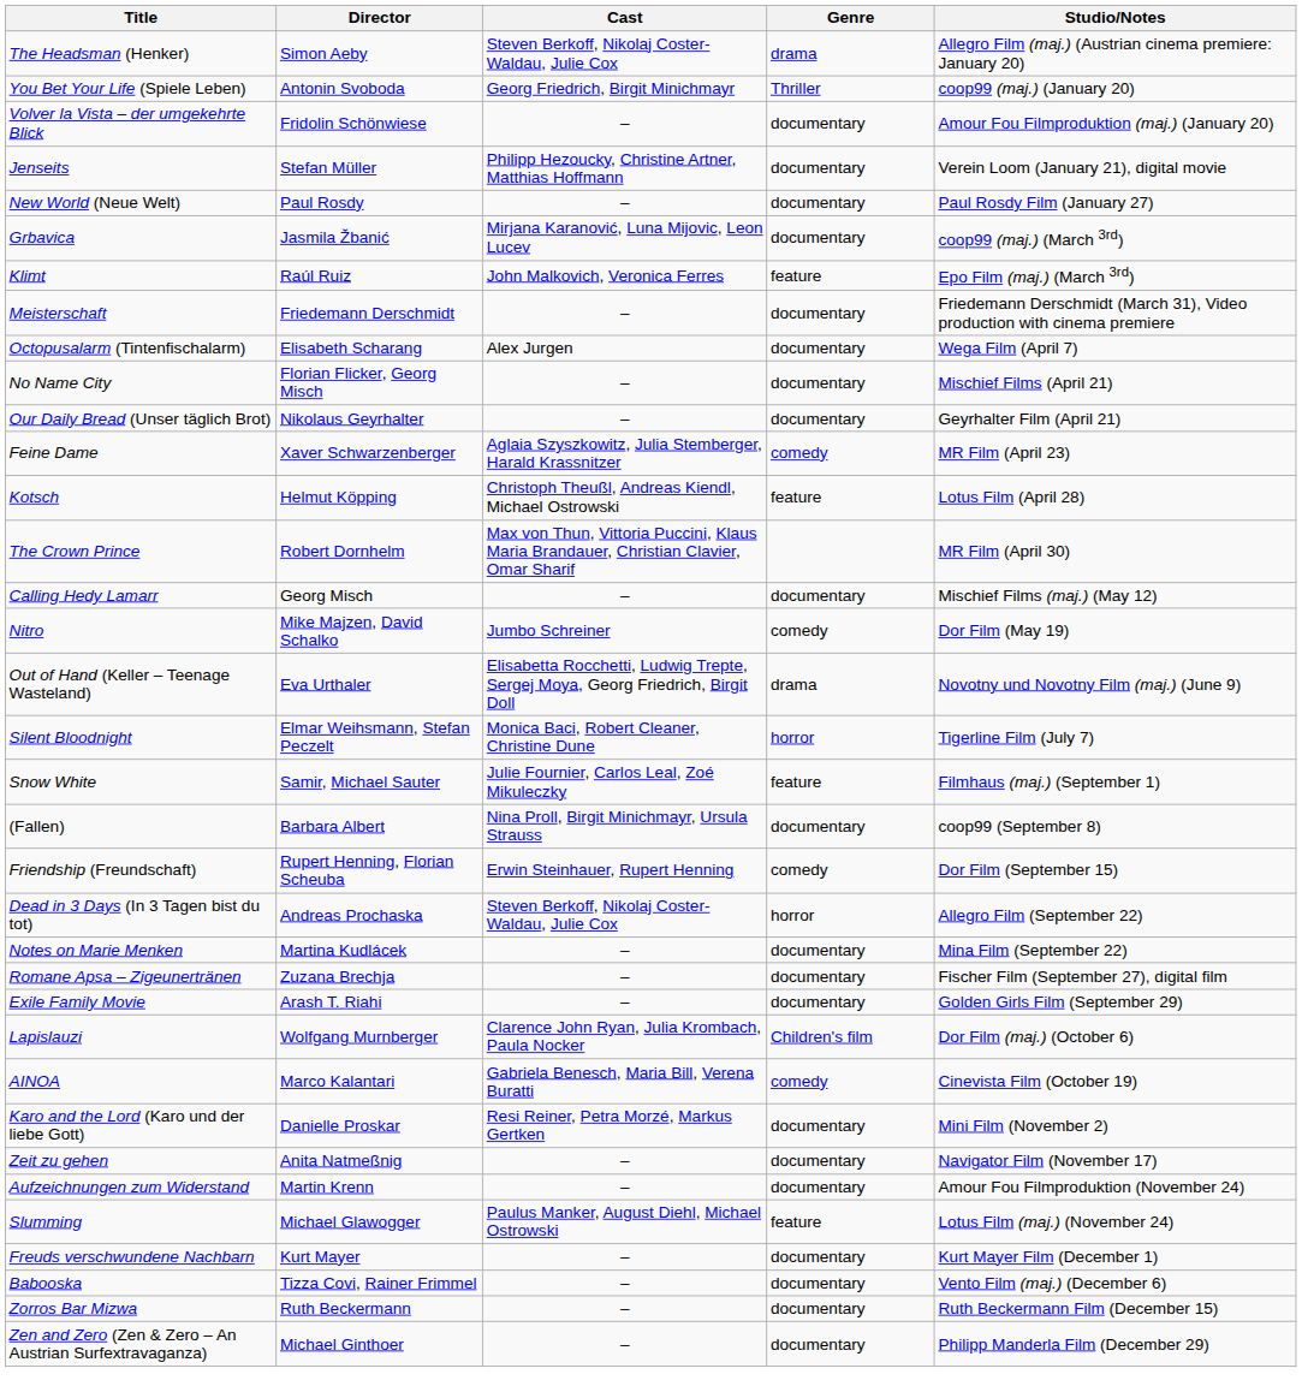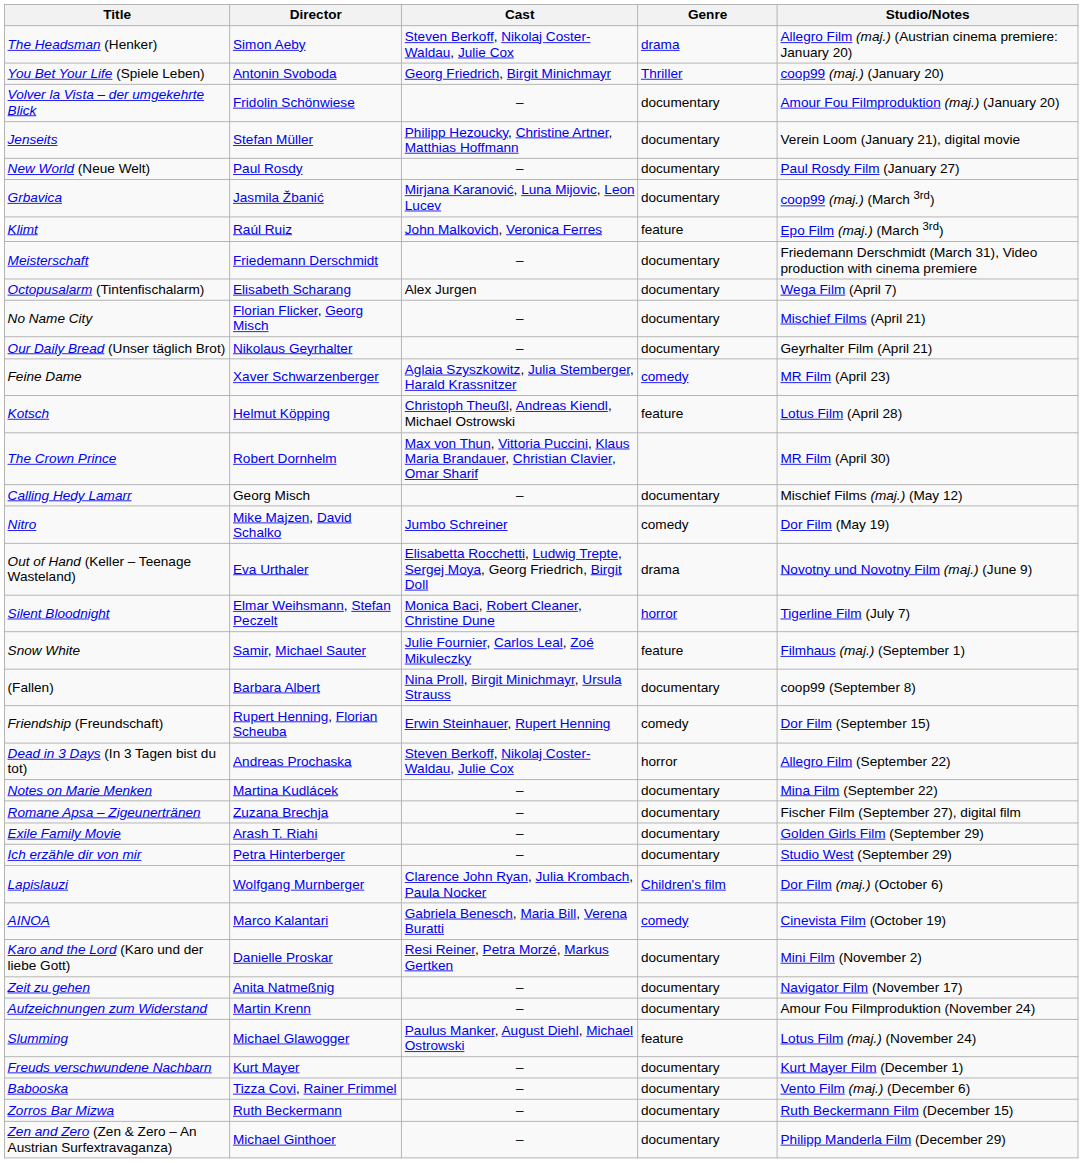+ row: Ich erzähle dir von mir | Petra Hinterberger | – | documentary | Studio West (September 29)
